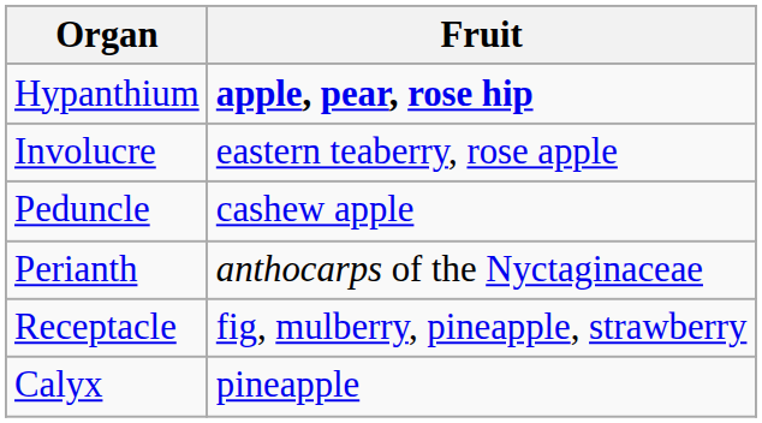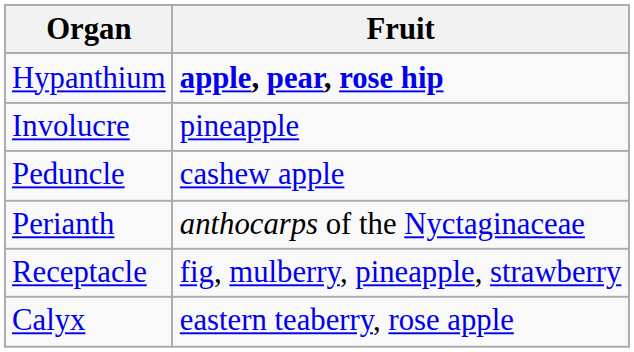Involucre | Fruit: eastern teaberry, rose apple -> pineapple
Calyx | Fruit: pineapple -> eastern teaberry, rose apple
